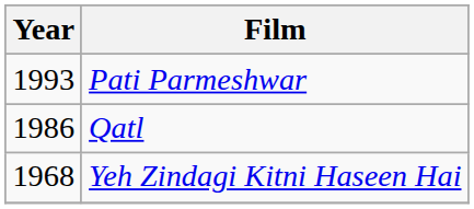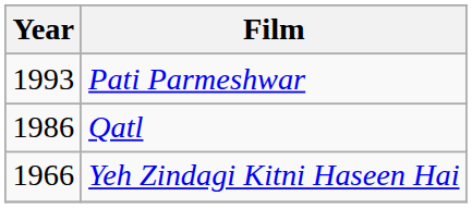Yeh Zindagi Kitni Haseen Hai | Year: 1968 -> 1966
